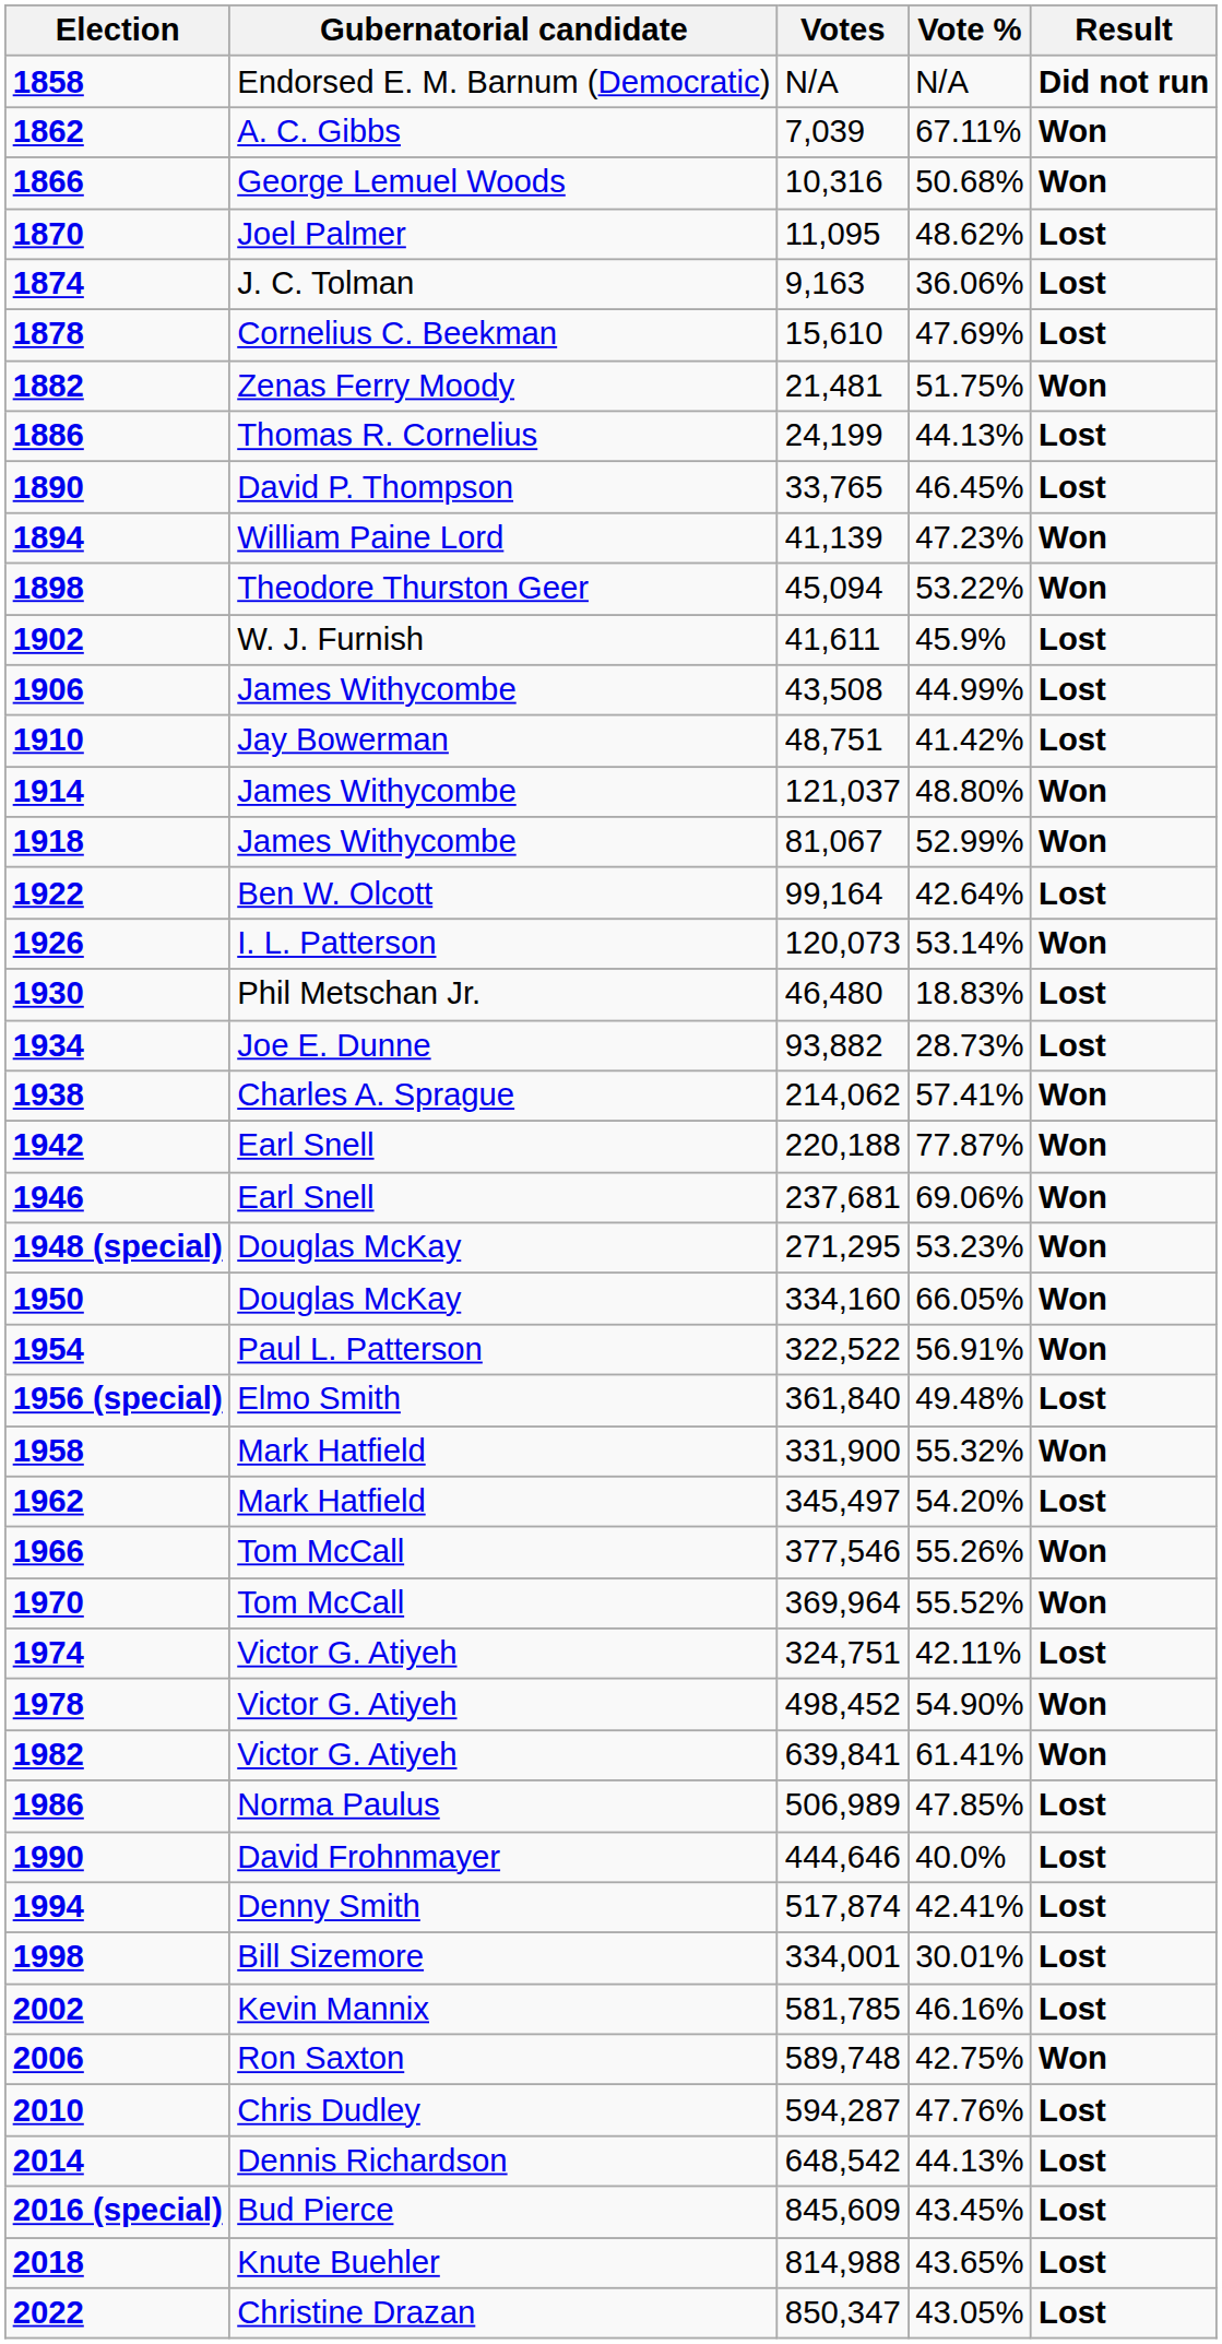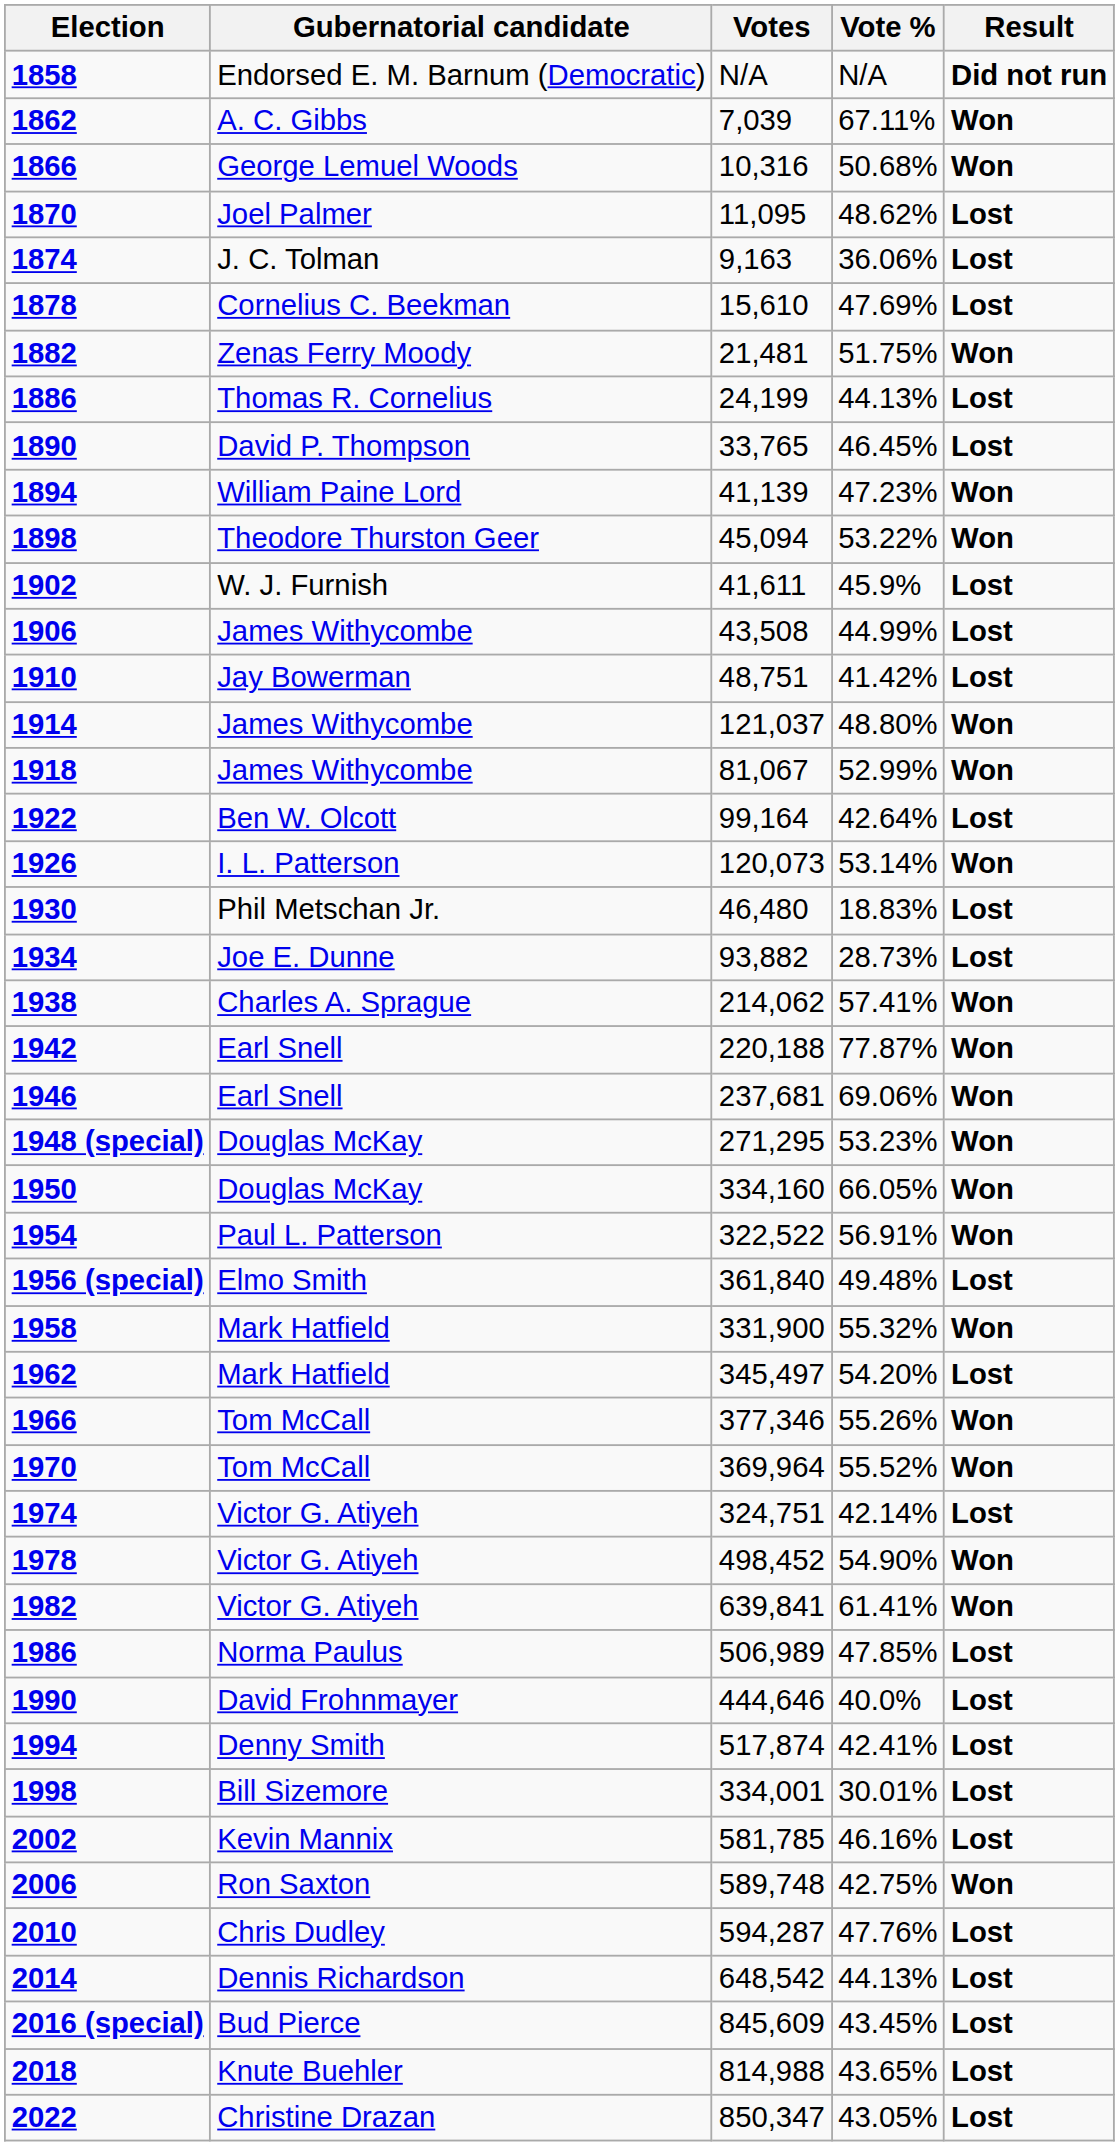1966 | Votes: 377,546 -> 377,346
1974 | Vote %: 42.11% -> 42.14%
